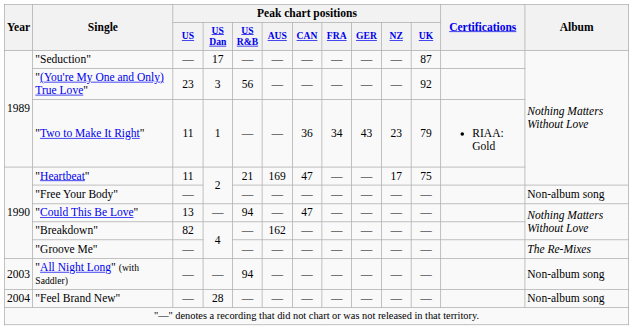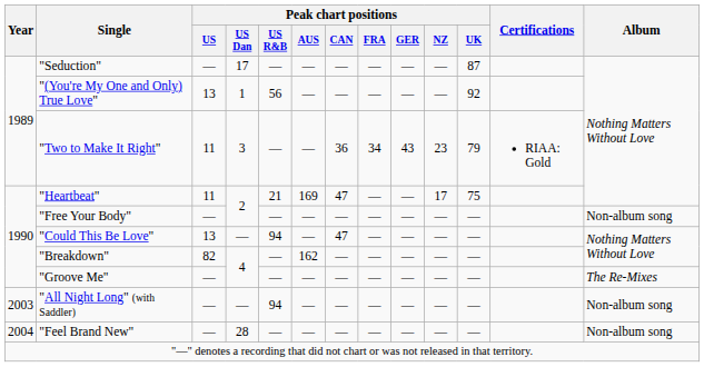"(You're My One and Only) True Love" | Peak chart positions / US: 23 -> 13
"(You're My One and Only) True Love" | Peak chart positions / US Dan: 3 -> 1
"Two to Make It Right" | Peak chart positions / US Dan: 1 -> 3
